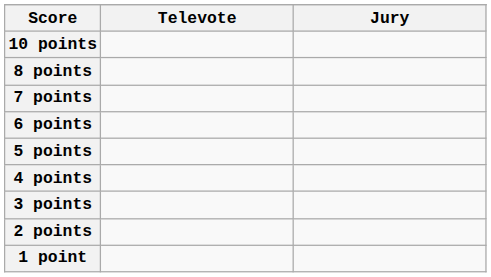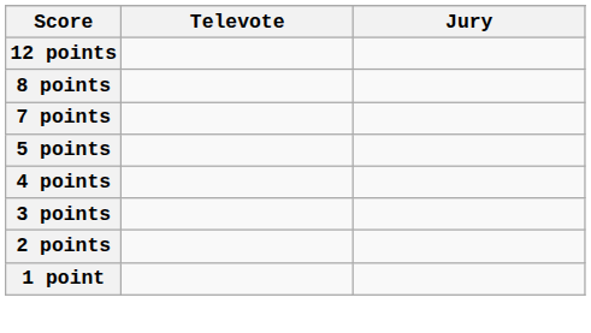+ row: 12 points
- row: 10 points
- row: 6 points
